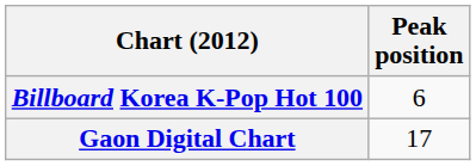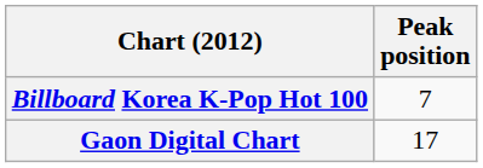Billboard Korea K-Pop Hot 100 | Peak position: 6 -> 7
